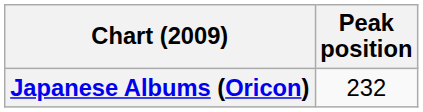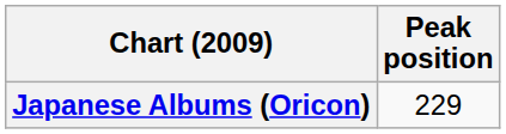Japanese Albums (Oricon) | Peak position: 232 -> 229
